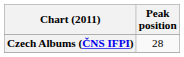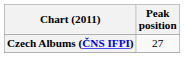Czech Albums (ČNS IFPI) | Peak position: 28 -> 27
